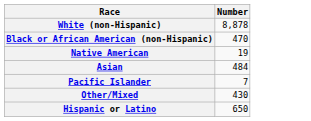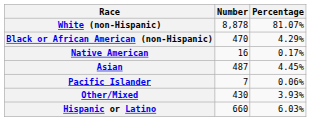+ column: Percentage | 81.07% | 4.29% | 0.17% | 4.45% | 0.06% | 3.93% | 6.03%
Native American | Number: 19 -> 16
Asian | Number: 484 -> 487
Hispanic or Latino | Number: 650 -> 660
